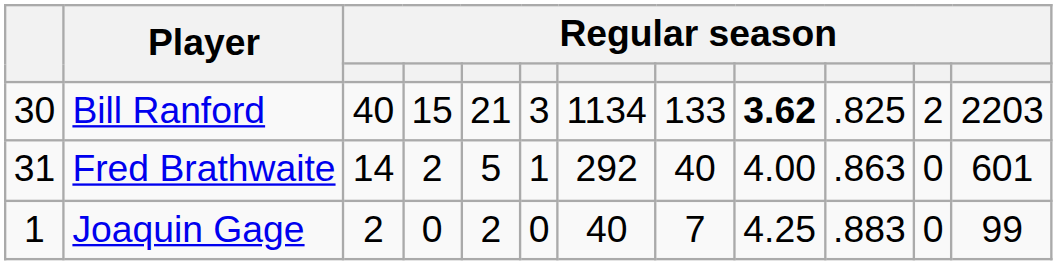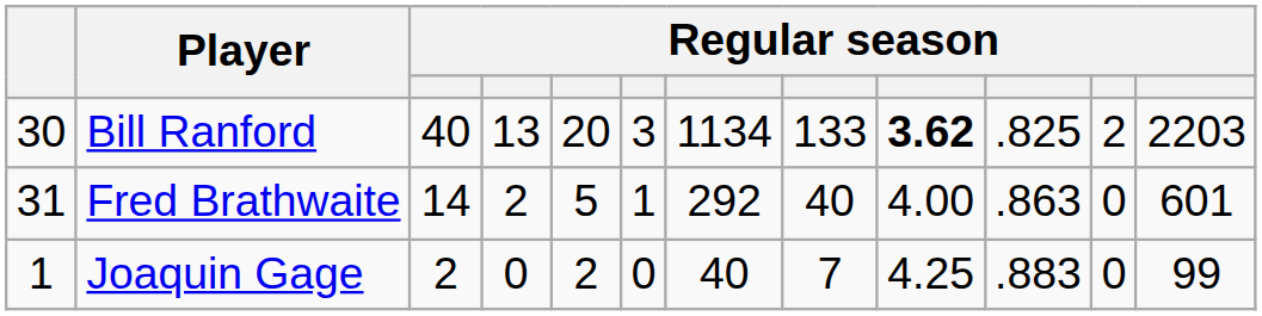Bill Ranford | column 4: 15 -> 13
Bill Ranford | column 5: 21 -> 20
